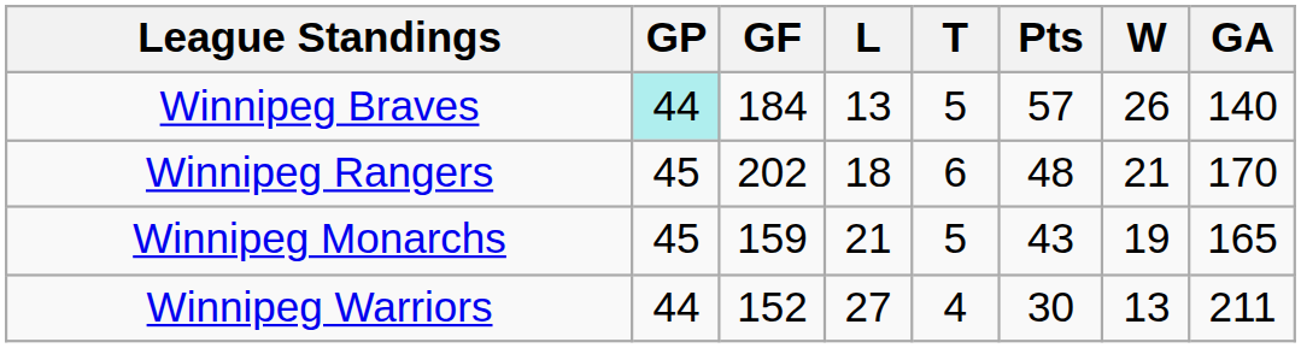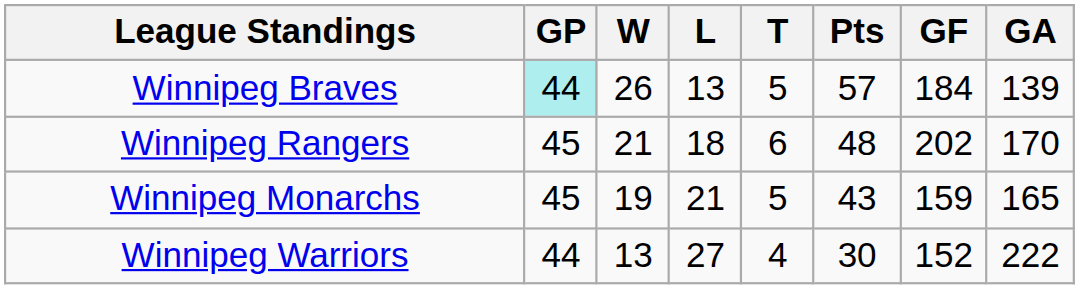columns swapped: W <-> GF
Winnipeg Braves | GA: 140 -> 139
Winnipeg Warriors | GA: 211 -> 222
